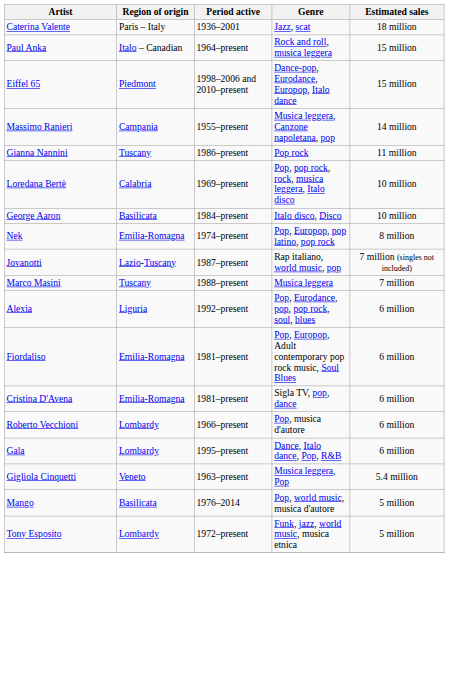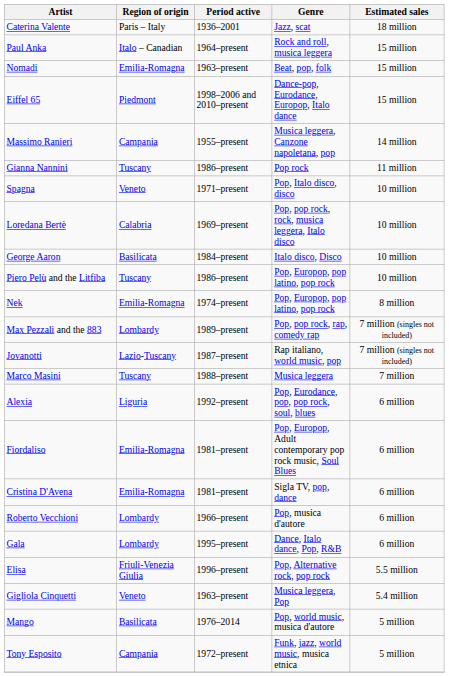+ row: Nomadi | Emilia-Romagna | 1963–present | Beat, pop, folk | 15 million
+ row: Spagna | Veneto | 1971–present | Pop, Italo disco, disco | 10 million
+ row: Piero Pelù and the Litfiba | Tuscany | 1986–present | Pop, Europop, pop latino, pop rock | 10 million
+ row: Max Pezzali and the 883 | Lombardy | 1989–present | Pop, pop rock, rap, comedy rap | 7 million (singles not included)
+ row: Elisa | Friuli-Venezia Giulia | 1996–present | Pop, Alternative rock, pop rock | 5.5 million
Tony Esposito | Region of origin: Lombardy -> Campania
